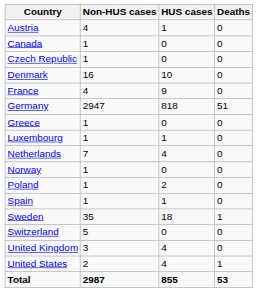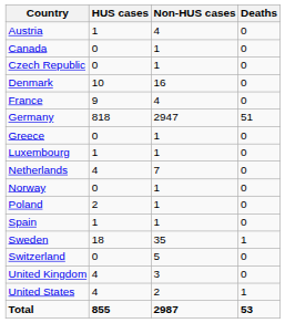columns swapped: Non-HUS cases <-> HUS cases
